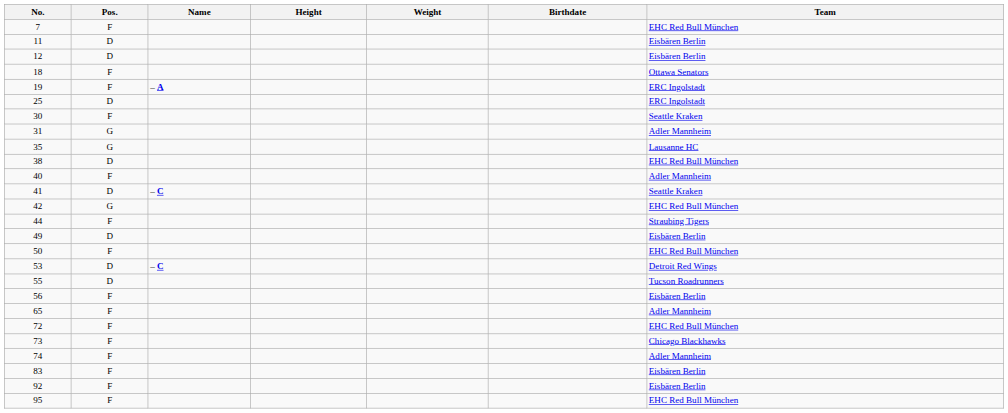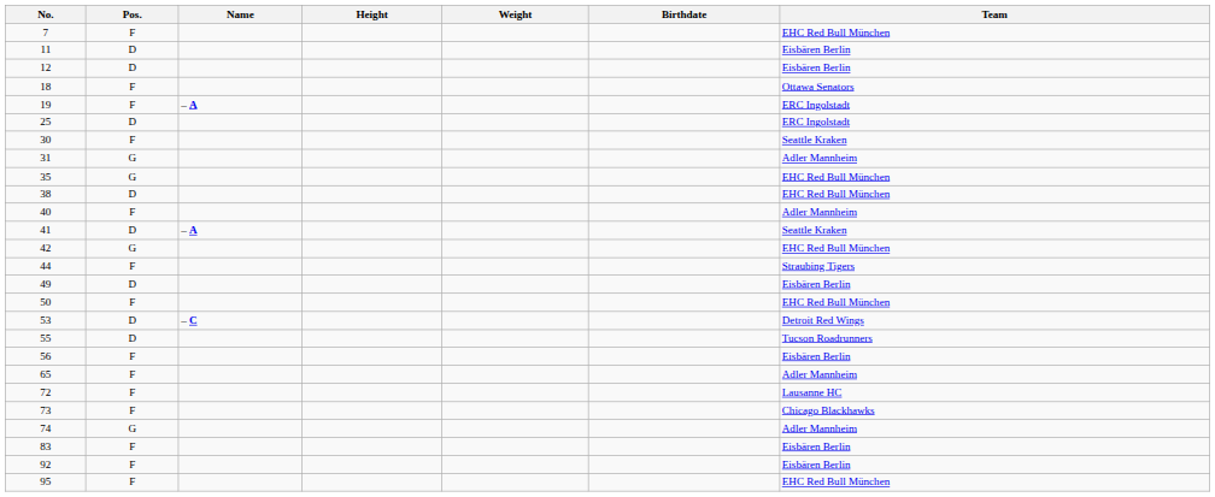35 | Team: Lausanne HC -> EHC Red Bull München
41 | Name: – C -> – A
72 | Team: EHC Red Bull München -> Lausanne HC
74 | Pos.: F -> G
